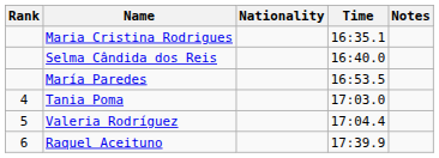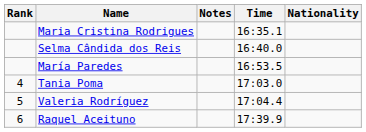columns swapped: Nationality <-> Notes
